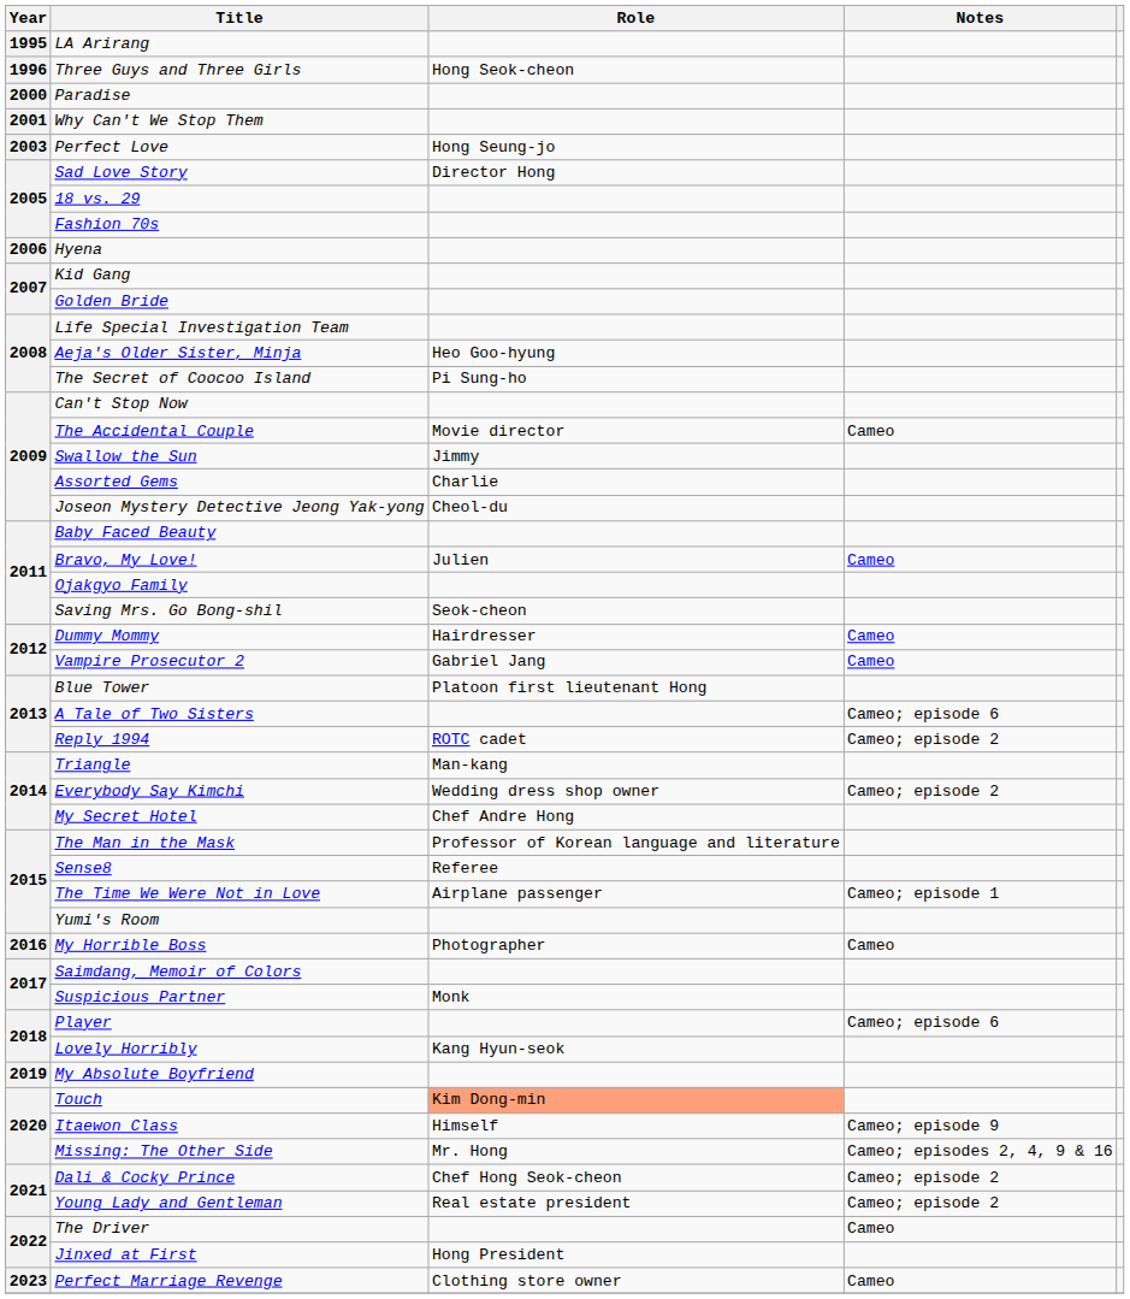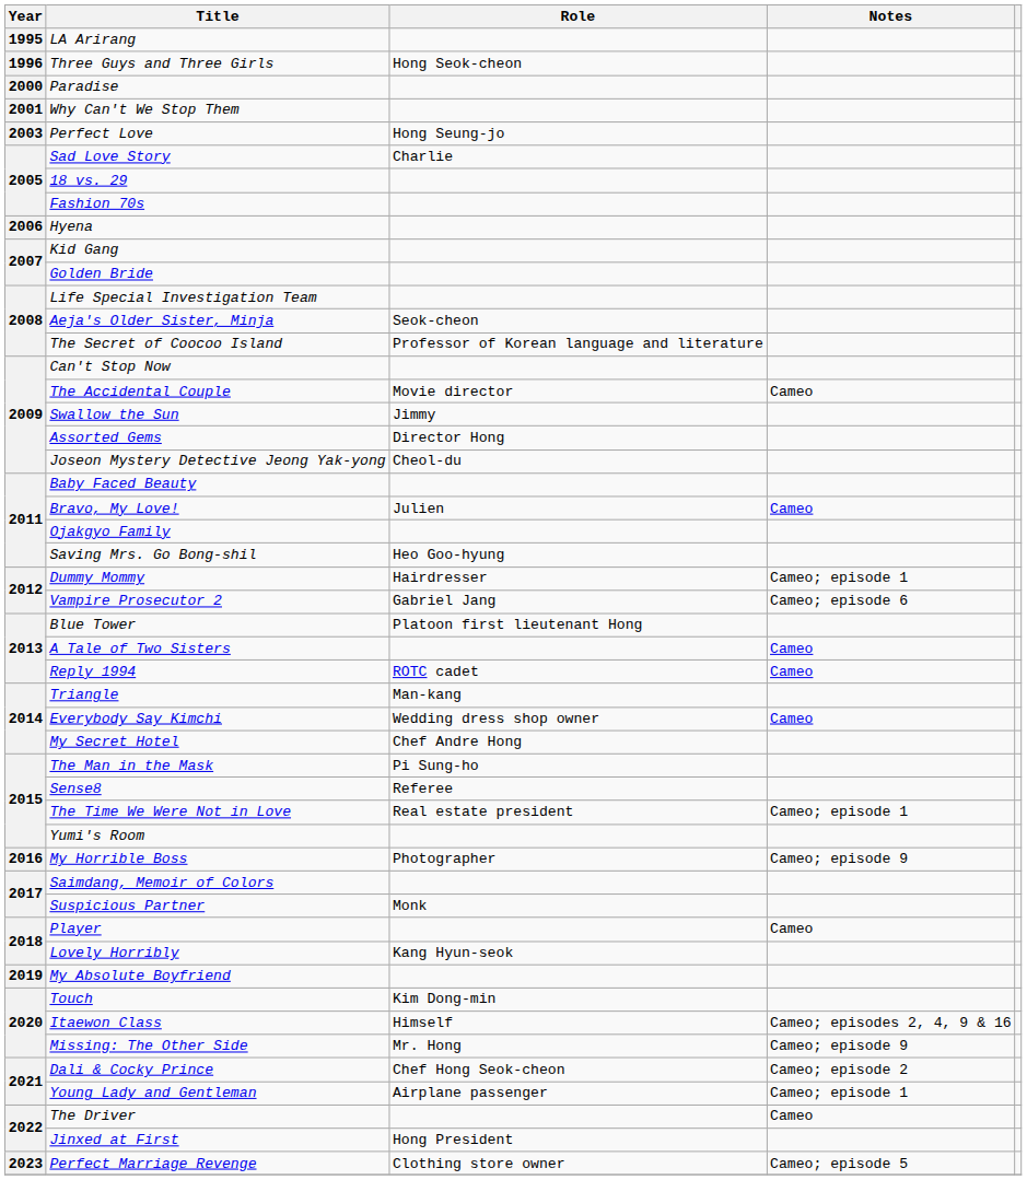Sad Love Story | Role: Director Hong -> Charlie
Aeja's Older Sister, Minja | Role: Heo Goo-hyung -> Seok-cheon
The Secret of Coocoo Island | Role: Pi Sung-ho -> Professor of Korean language and literature
Assorted Gems | Role: Charlie -> Director Hong
Saving Mrs. Go Bong-shil | Role: Seok-cheon -> Heo Goo-hyung
Dummy Mommy | Notes: Cameo -> Cameo; episode 1
Vampire Prosecutor 2 | Notes: Cameo -> Cameo; episode 6
A Tale of Two Sisters | Notes: Cameo; episode 6 -> Cameo
Reply 1994 | Notes: Cameo; episode 2 -> Cameo
Everybody Say Kimchi | Notes: Cameo; episode 2 -> Cameo
The Man in the Mask | Role: Professor of Korean language and literature -> Pi Sung-ho
The Time We Were Not in Love | Role: Airplane passenger -> Real estate president
My Horrible Boss | Notes: Cameo -> Cameo; episode 9
Player | Notes: Cameo; episode 6 -> Cameo
Touch | Role: lightsalmon background -> no background
Itaewon Class | Notes: Cameo; episode 9 -> Cameo; episodes 2, 4, 9 & 16
Missing: The Other Side | Notes: Cameo; episodes 2, 4, 9 & 16 -> Cameo; episode 9
Young Lady and Gentleman | Role: Real estate president -> Airplane passenger
Young Lady and Gentleman | Notes: Cameo; episode 2 -> Cameo; episode 1
Perfect Marriage Revenge | Notes: Cameo -> Cameo; episode 5
